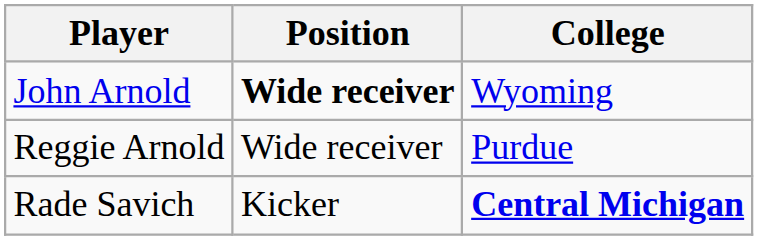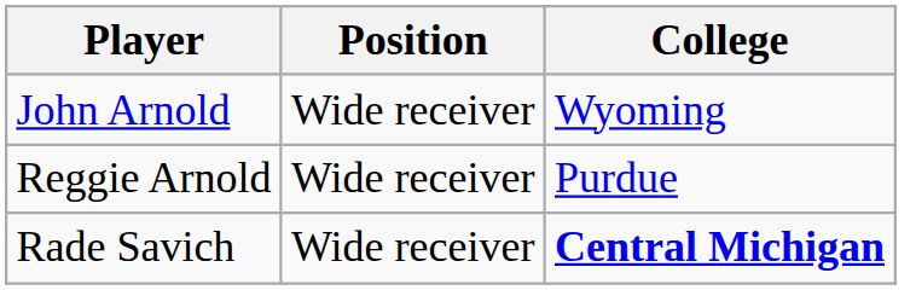John Arnold | Position: bold -> normal
Rade Savich | Position: Kicker -> Wide receiver
